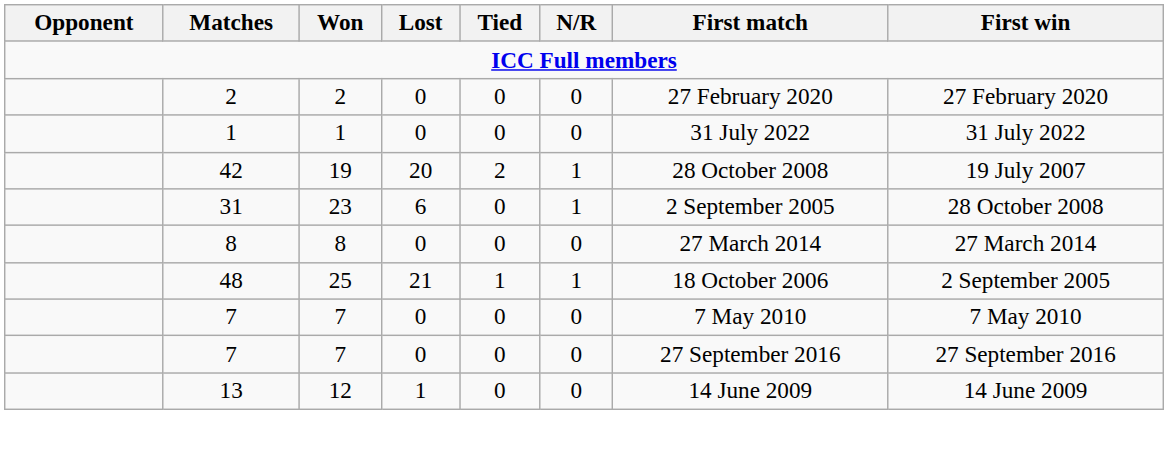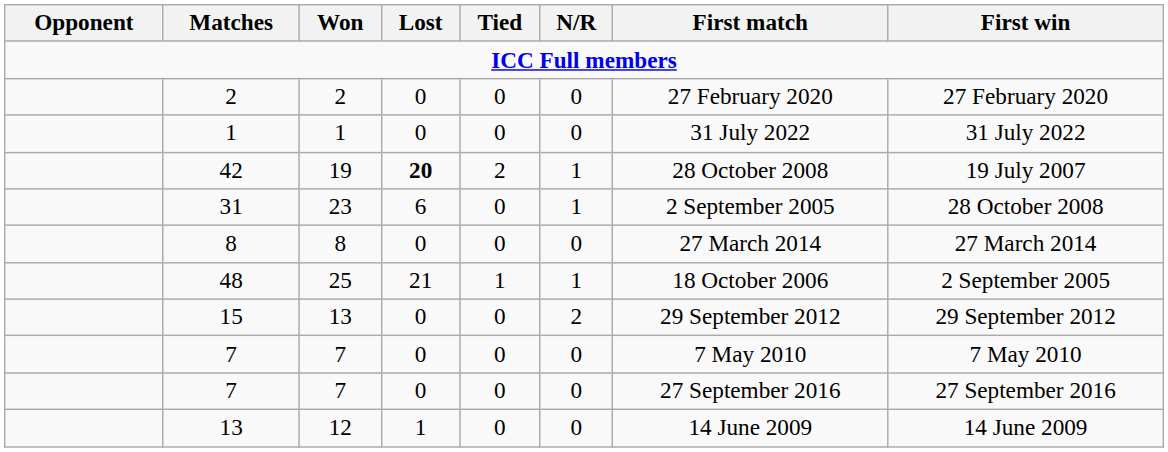42 | Lost: normal -> bold
+ row: 15 | 13 | 0 | 0 | 2 | 29 September 2012 | 29 September 2012
